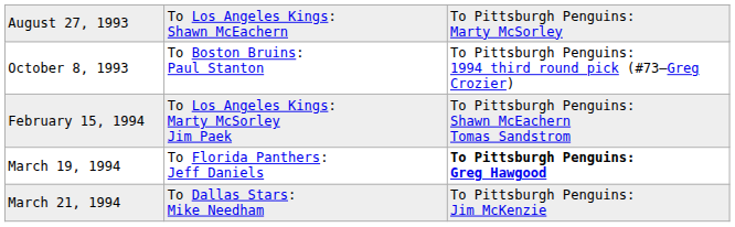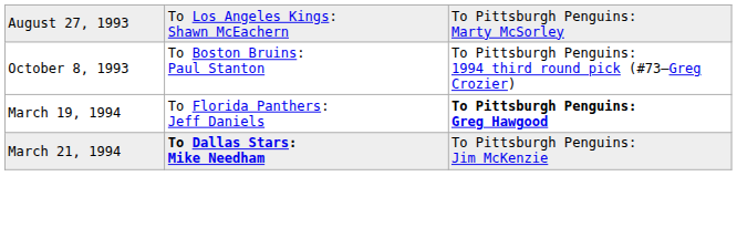- row: February 15, 1994 | To Los Angeles Kings: Marty McSorley Jim Paek | To Pittsburgh Penguins: Shawn McEachern Tomas Sandstrom
March 21, 1994 | column 2: normal -> bold
